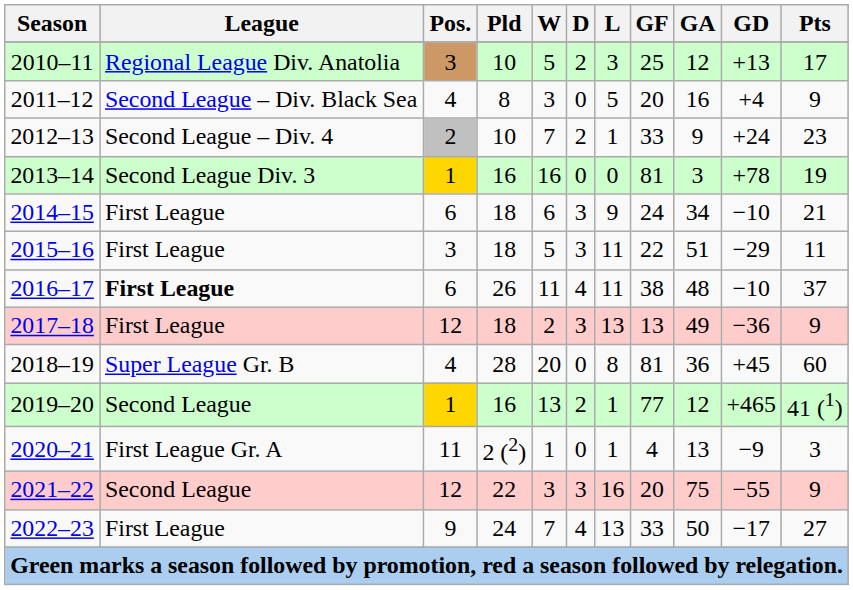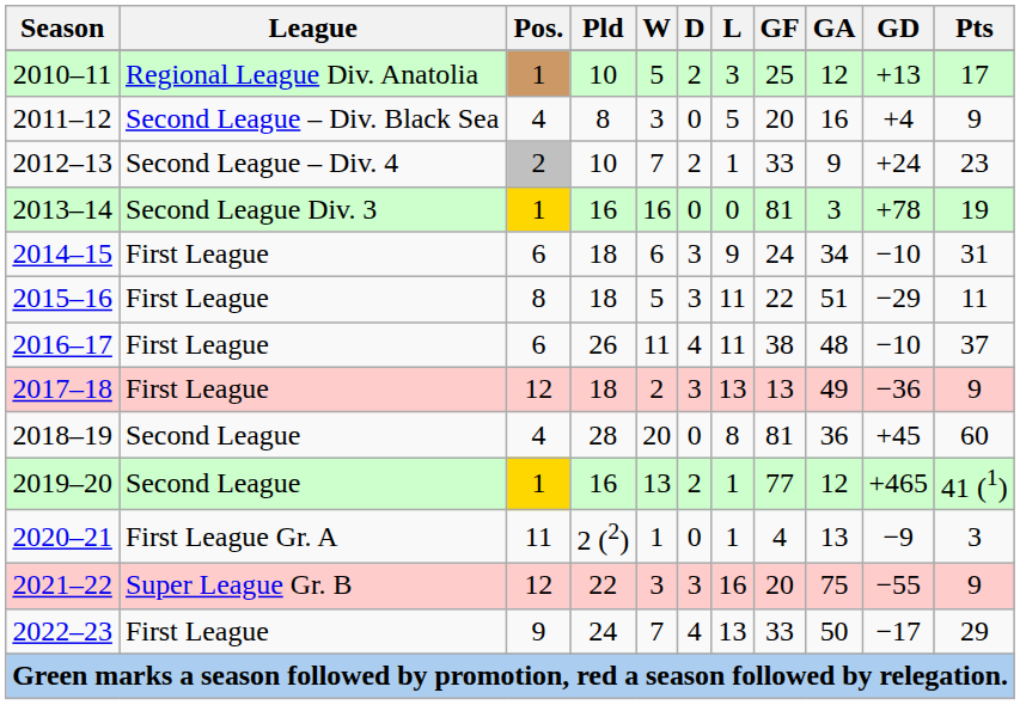2010–11 | Pos.: 3 -> 1
2014–15 | Pts: 21 -> 31
2015–16 | Pos.: 3 -> 8
2016–17 | League: bold -> normal
2018–19 | League: Super League Gr. B -> Second League
2021–22 | League: Second League -> Super League Gr. B
2022–23 | Pts: 27 -> 29
